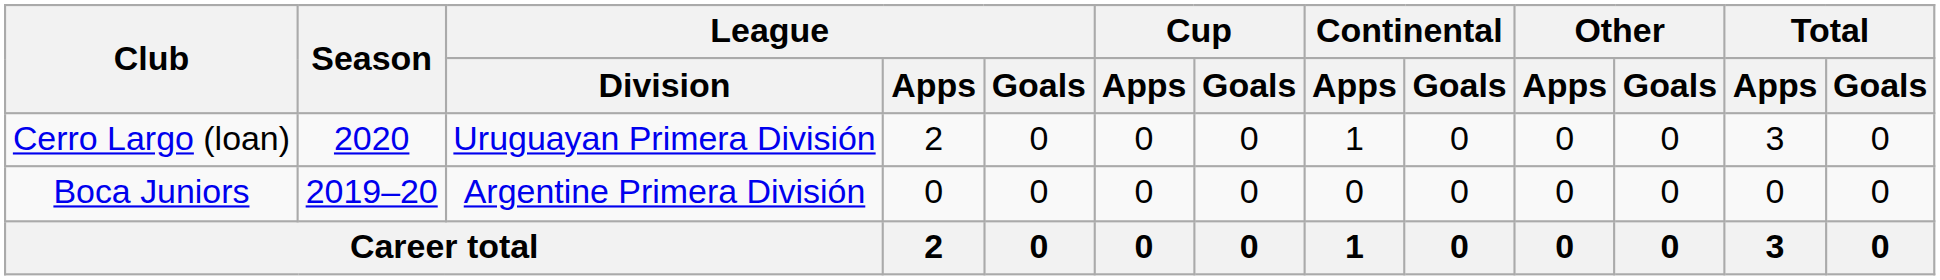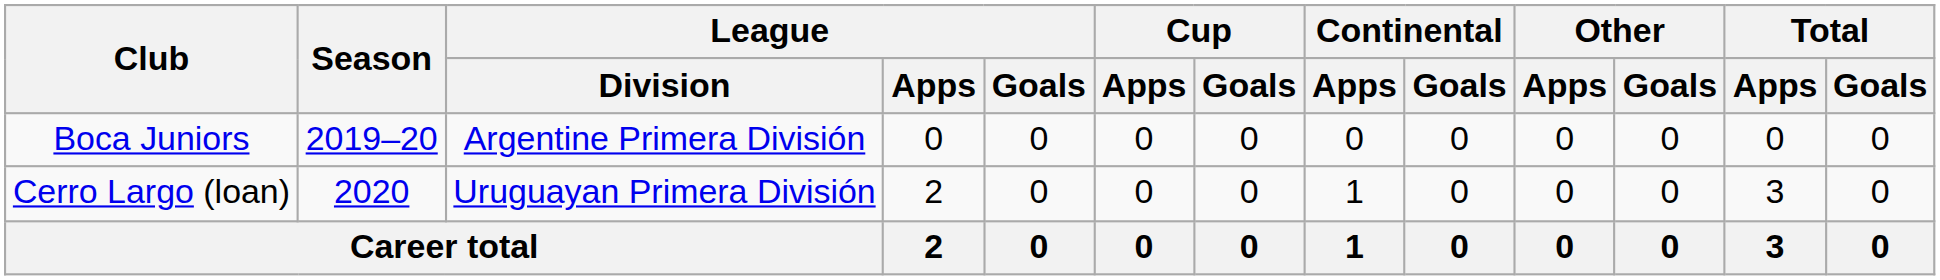rows swapped: Boca Juniors <-> Cerro Largo (loan)
